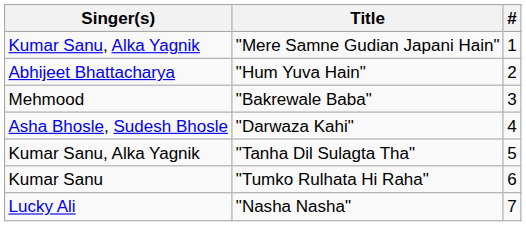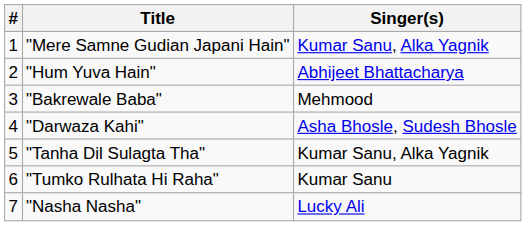columns swapped: # <-> Singer(s)
